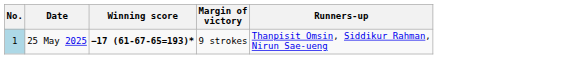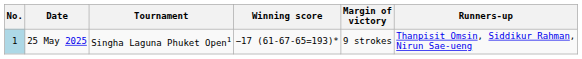+ column: Tournament | Singha Laguna Phuket Open1
25 May 2025 | Winning score: bold -> normal
